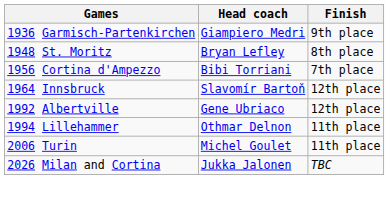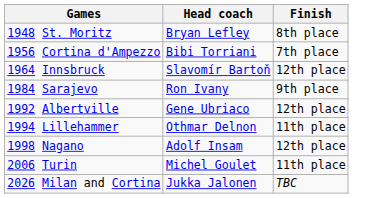- row: 1936 Garmisch-Partenkirchen | Giampiero Medri | 9th place
+ row: 1984 Sarajevo | Ron Ivany | 9th place
+ row: 1998 Nagano | Adolf Insam | 12th place
